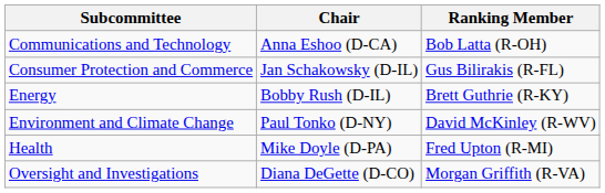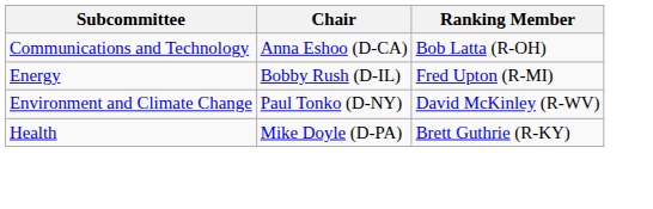- row: Consumer Protection and Commerce | Jan Schakowsky (D-IL) | Gus Bilirakis (R-FL)
Energy | Ranking Member: Brett Guthrie (R-KY) -> Fred Upton (R-MI)
Health | Ranking Member: Fred Upton (R-MI) -> Brett Guthrie (R-KY)
- row: Oversight and Investigations | Diana DeGette (D-CO) | Morgan Griffith (R-VA)
